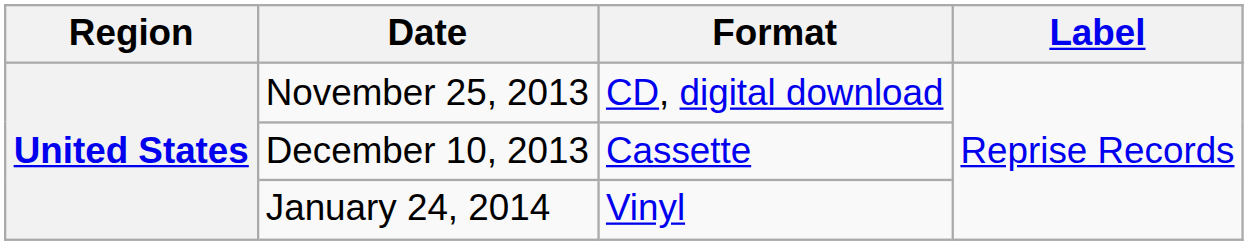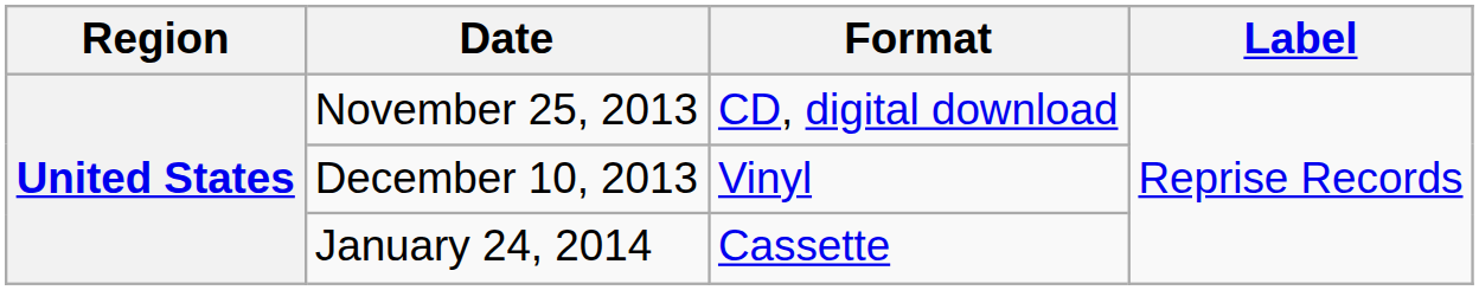December 10, 2013 | Format: Cassette -> Vinyl
January 24, 2014 | Format: Vinyl -> Cassette
